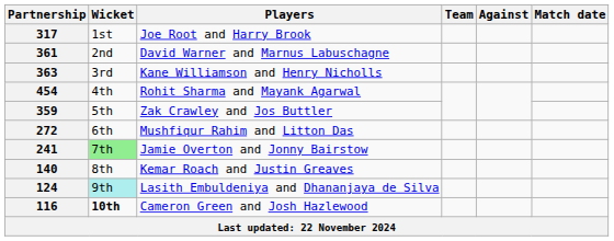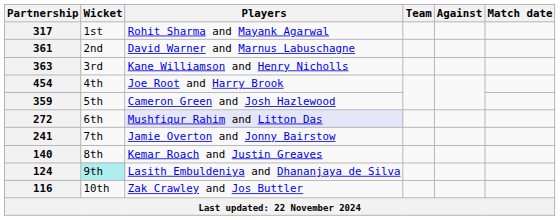317 | Players: Joe Root and Harry Brook -> Rohit Sharma and Mayank Agarwal
454 | Players: Rohit Sharma and Mayank Agarwal -> Joe Root and Harry Brook
359 | Players: Zak Crawley and Jos Buttler -> Cameron Green and Josh Hazlewood
272 | Players: no background -> lavender background
241 | Wicket: lightgreen background -> no background
116 | Wicket: bold -> normal
116 | Players: Cameron Green and Josh Hazlewood -> Zak Crawley and Jos Buttler
